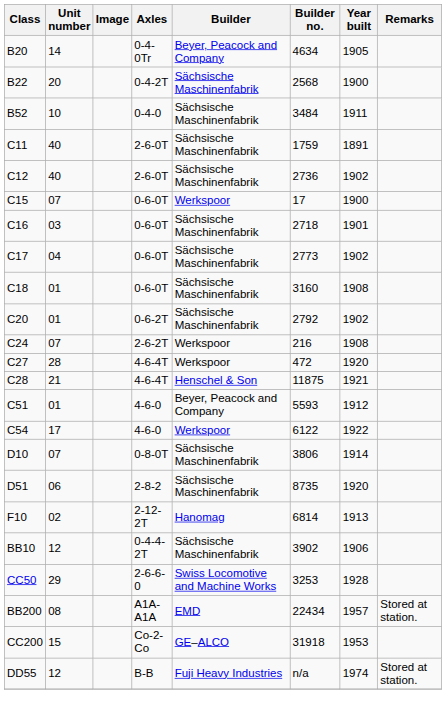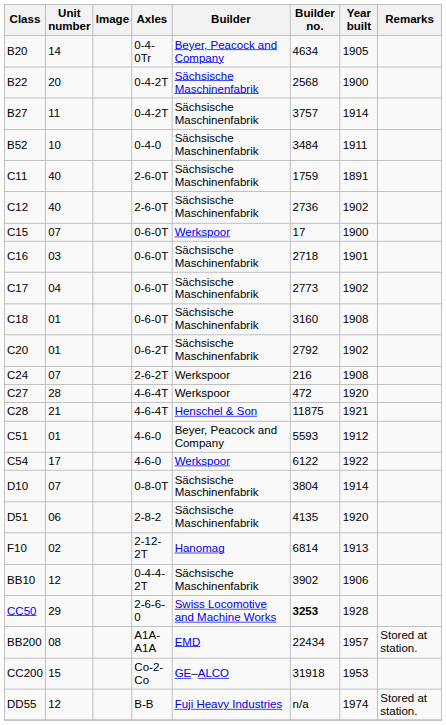+ row: B27 | 11 | 0-4-2T | Sächsische Maschinenfabrik | 3757 | 1914
D10 | Builder no.: 3806 -> 3804
D51 | Builder no.: 8735 -> 4135
CC50 | Builder no.: normal -> bold
